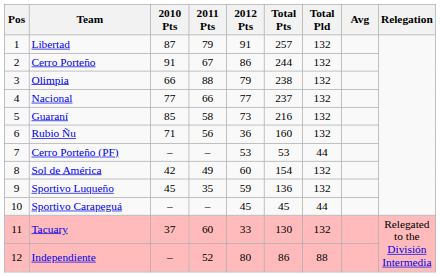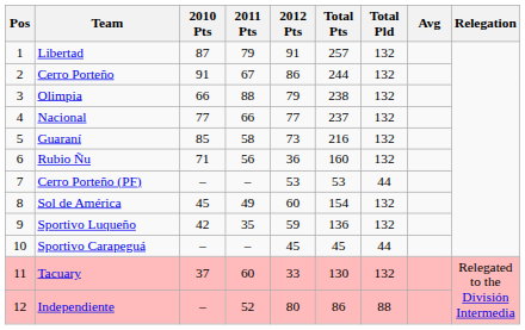Sol de América | 2010 Pts: 42 -> 45
Sportivo Luqueño | 2010 Pts: 45 -> 42
